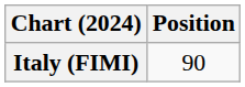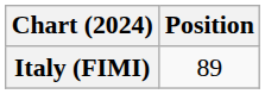Italy (FIMI) | Position: 90 -> 89
